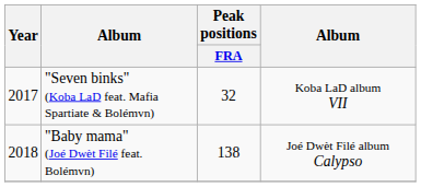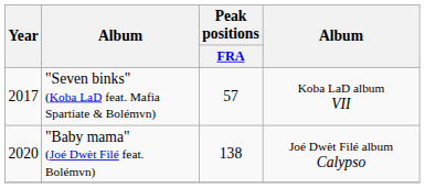"Seven binks" (Koba LaD feat. Mafia Spartiate & Bolémvn) | Peak positions / FRA: 32 -> 57
"Baby mama" (Joé Dwèt Filé feat. Bolémvn) | Year: 2018 -> 2020
